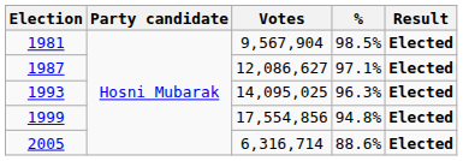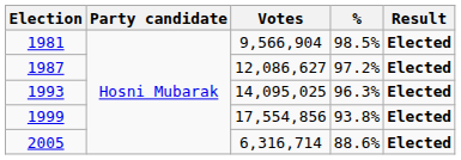1981 | Votes: 9,567,904 -> 9,566,904
1987 | %: 97.1% -> 97.2%
1999 | %: 94.8% -> 93.8%
